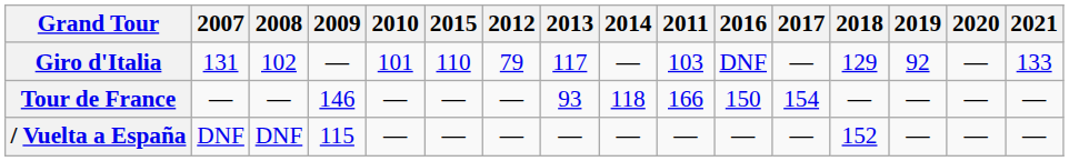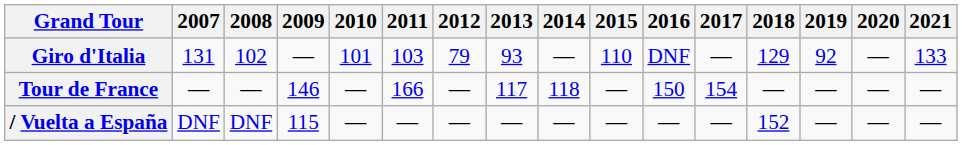columns swapped: 2011 <-> 2015
Giro d'Italia | 2013: 117 -> 93
Tour de France | 2013: 93 -> 117
